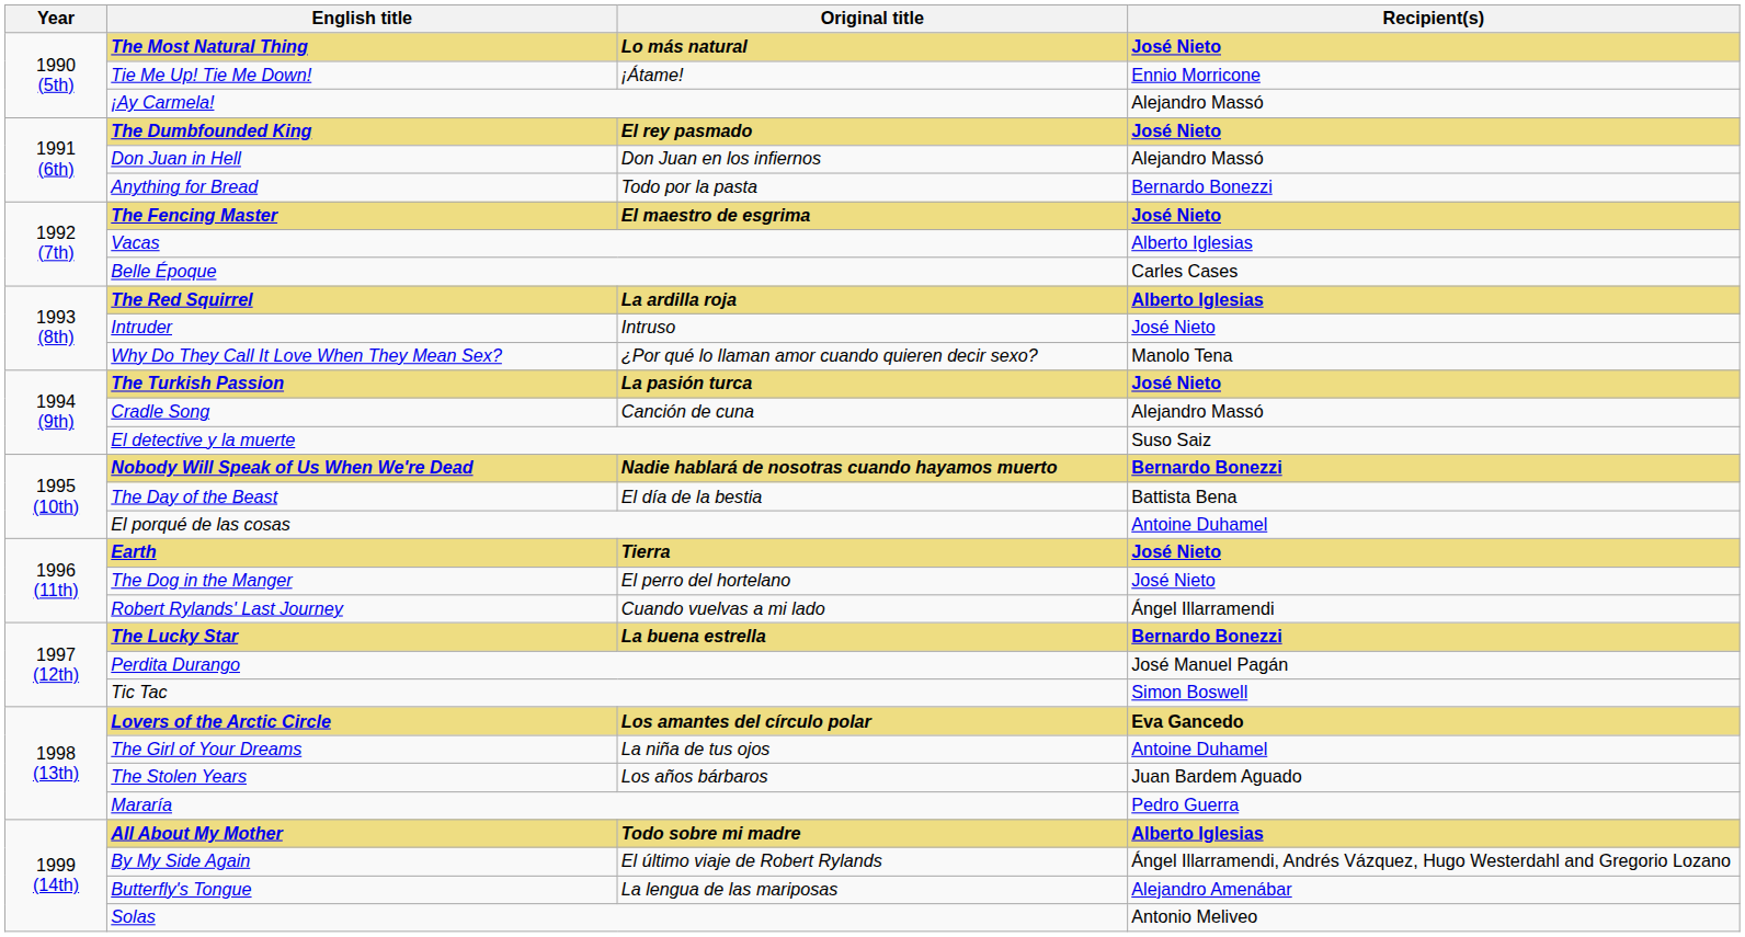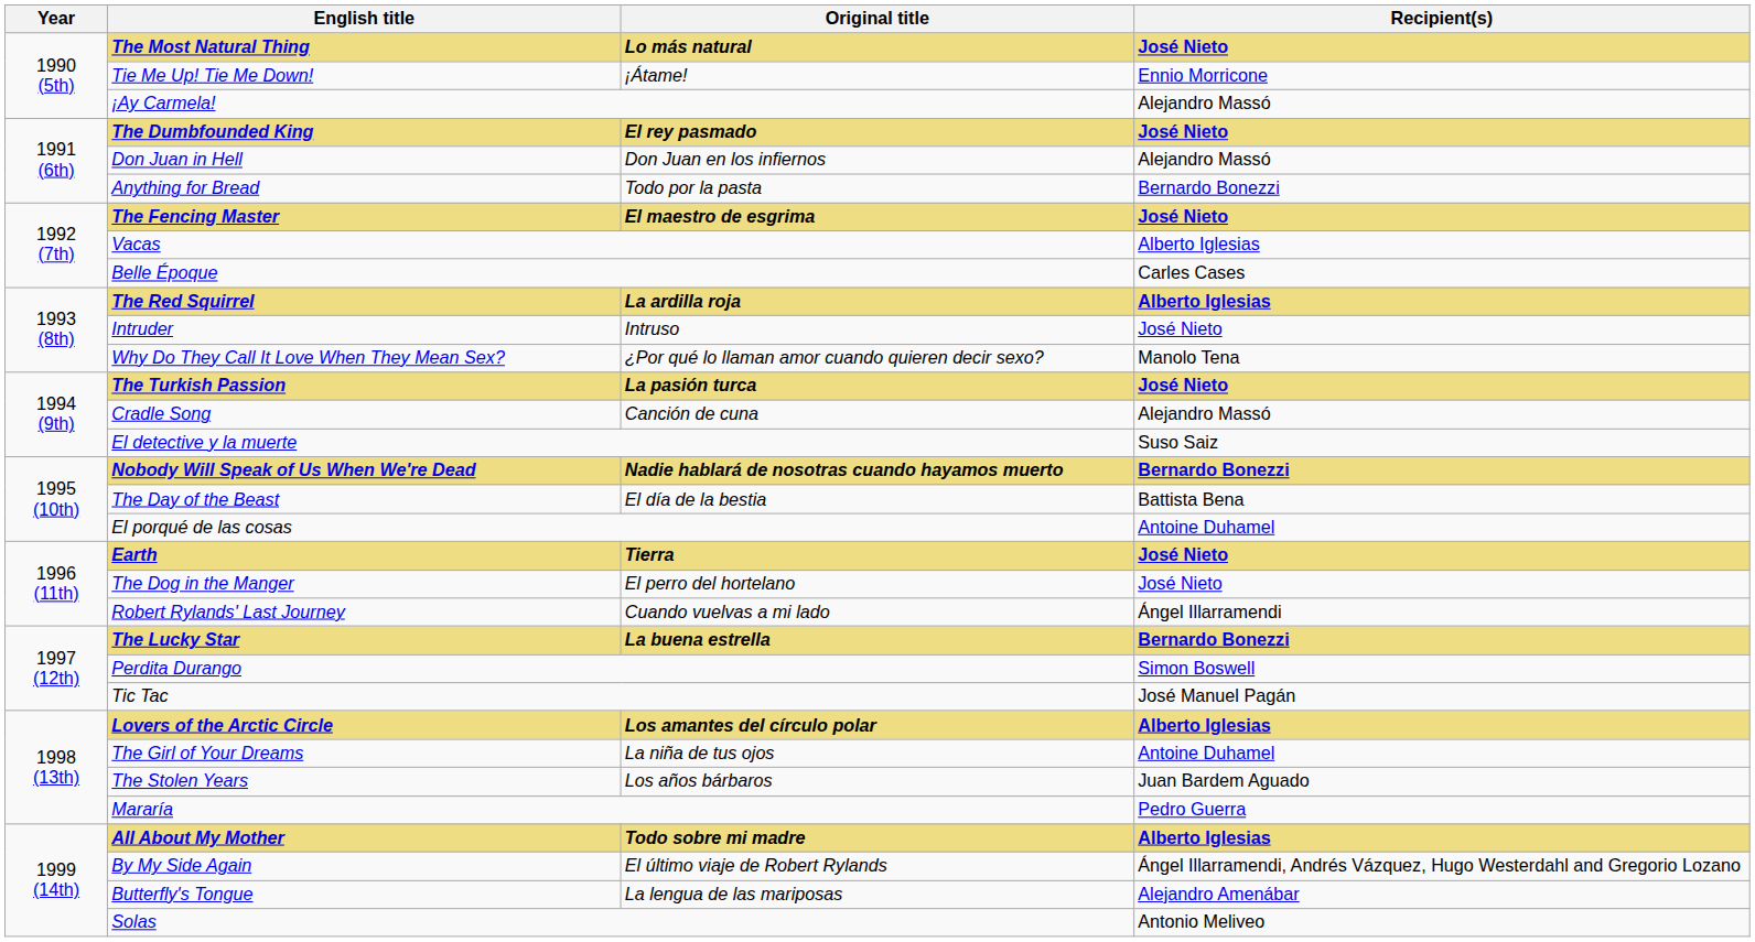Perdita Durango | Recipient(s): José Manuel Pagán -> Simon Boswell
Tic Tac | Recipient(s): Simon Boswell -> José Manuel Pagán
Lovers of the Arctic Circle | Recipient(s): Eva Gancedo -> Alberto Iglesias
